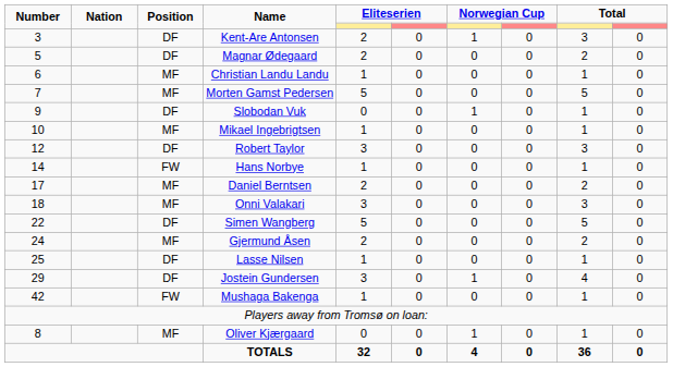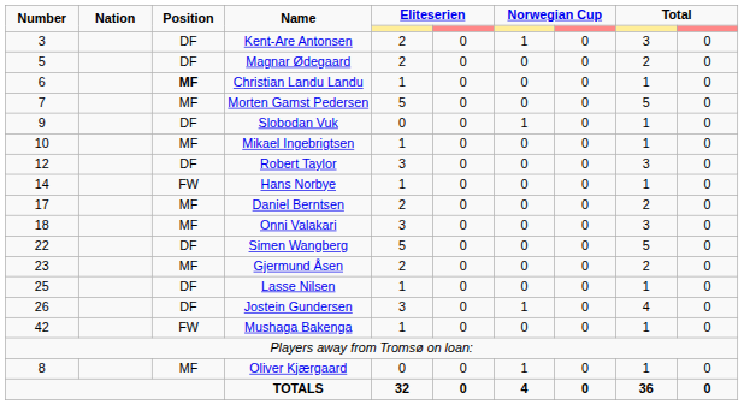Christian Landu Landu | Position: normal -> bold
Gjermund Åsen | Number: 24 -> 23
Jostein Gundersen | Number: 29 -> 26
